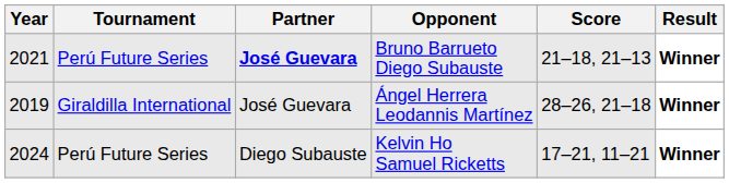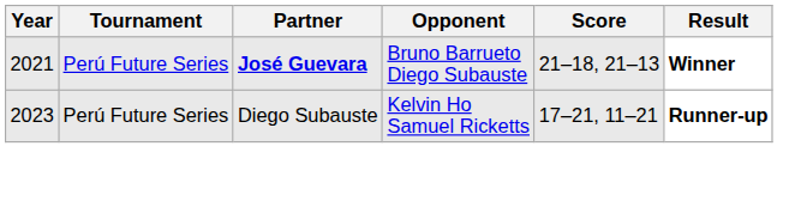- row: 2019 | Giraldilla International | José Guevara | Ángel Herrera Leodannis Martínez | 28–26, 21–18 | Winner
Kelvin Ho Samuel Ricketts | Year: 2024 -> 2023
Kelvin Ho Samuel Ricketts | Result: Winner -> Runner-up
